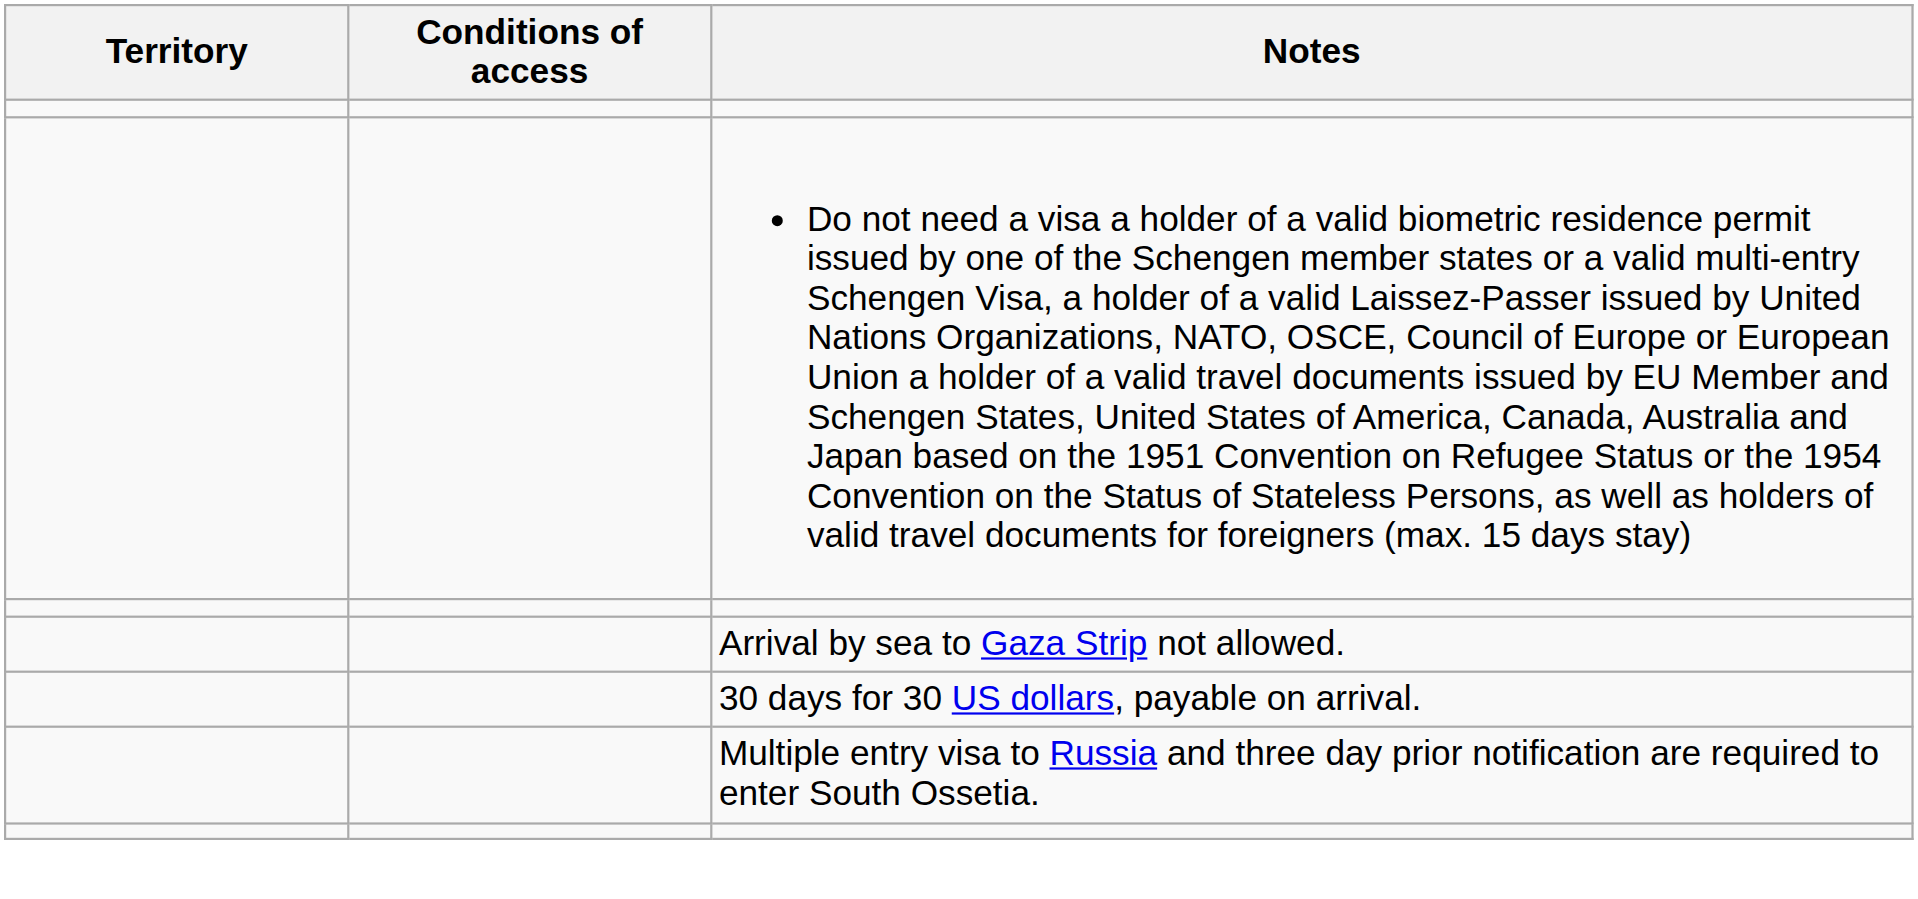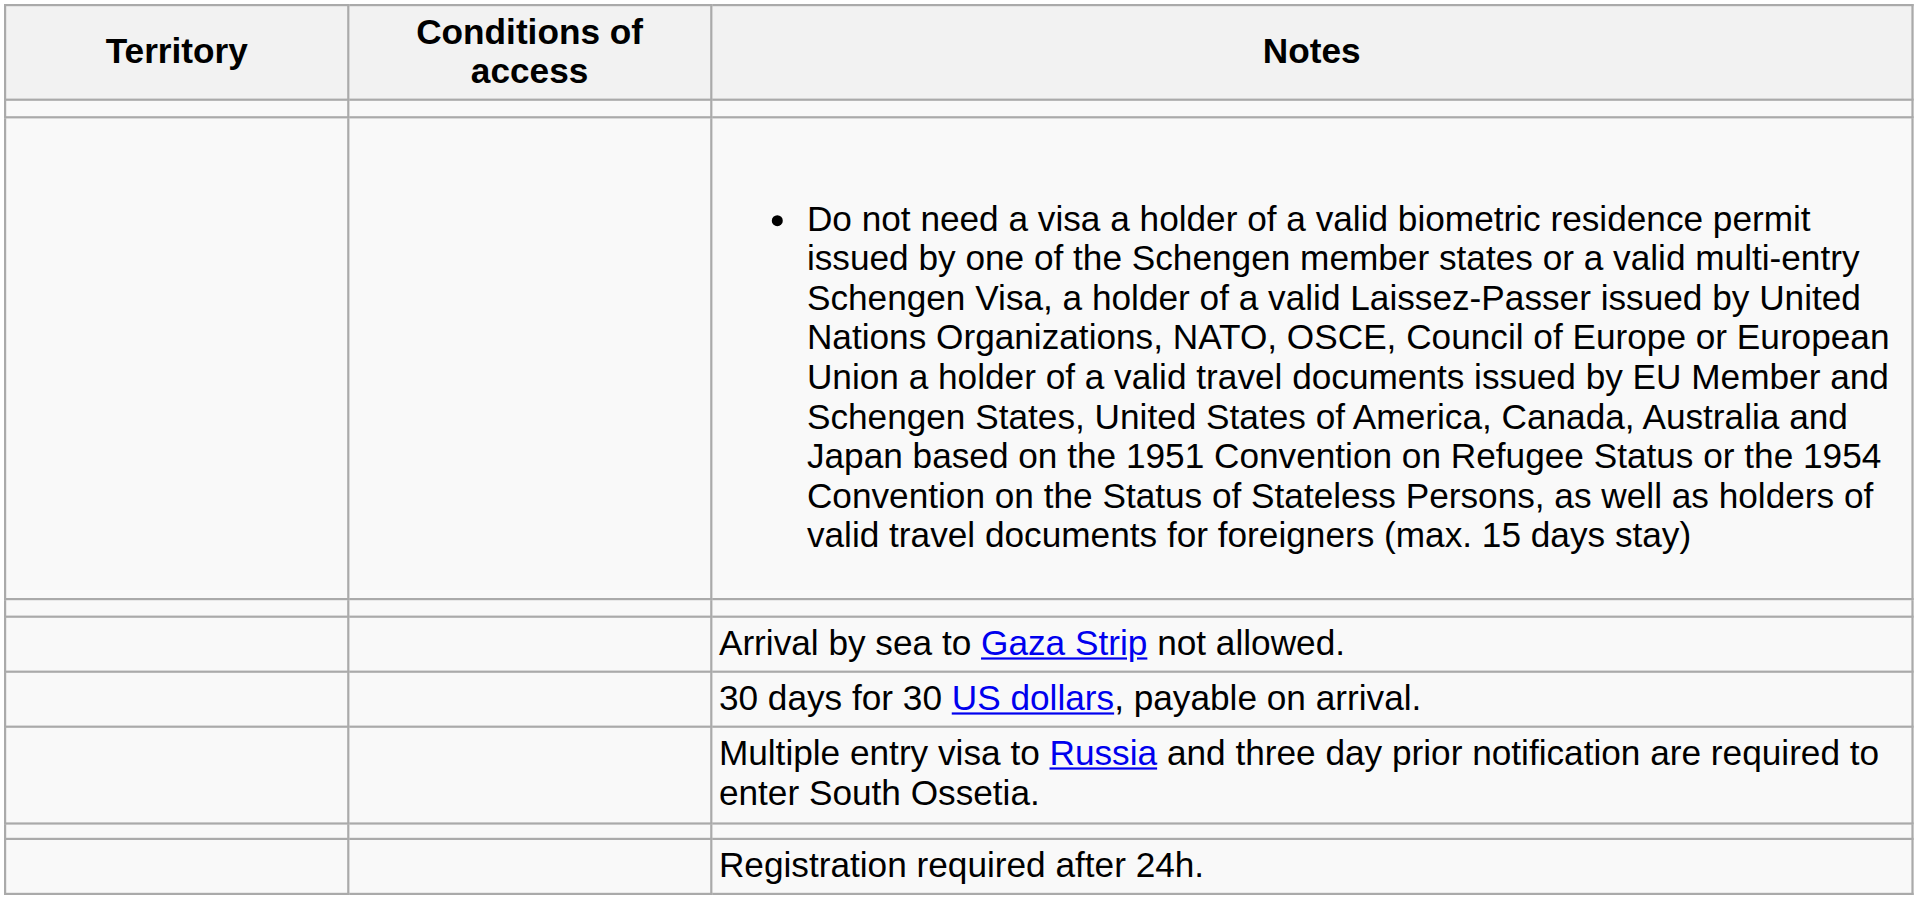+ row: Registration required after 24h.
